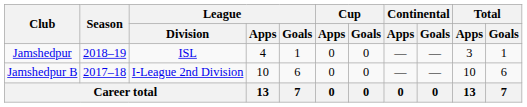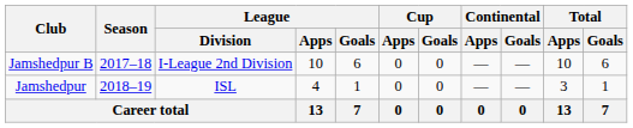rows swapped: Jamshedpur B <-> Jamshedpur
